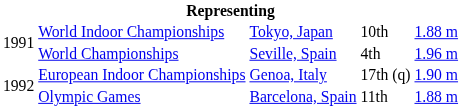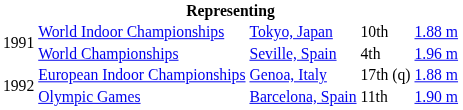European Indoor Championships | column 5: 1.90 m -> 1.88 m
Olympic Games | column 5: 1.88 m -> 1.90 m
